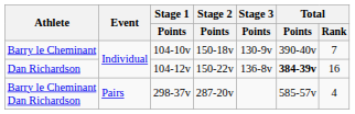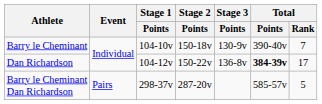Dan Richardson | Total / Rank: 16 -> 17
Barry le Cheminant Dan Richardson | Total / Rank: 4 -> 5
